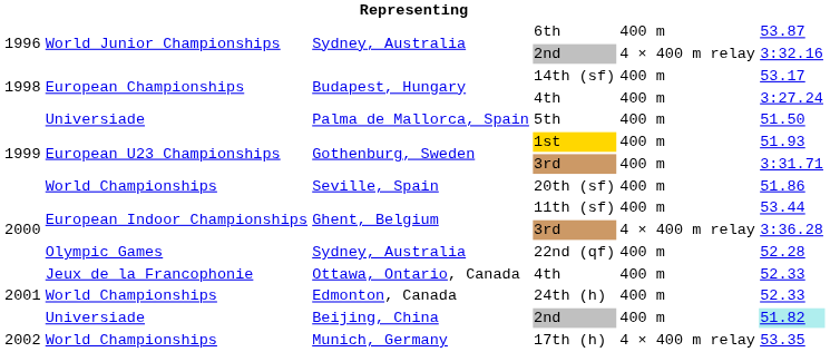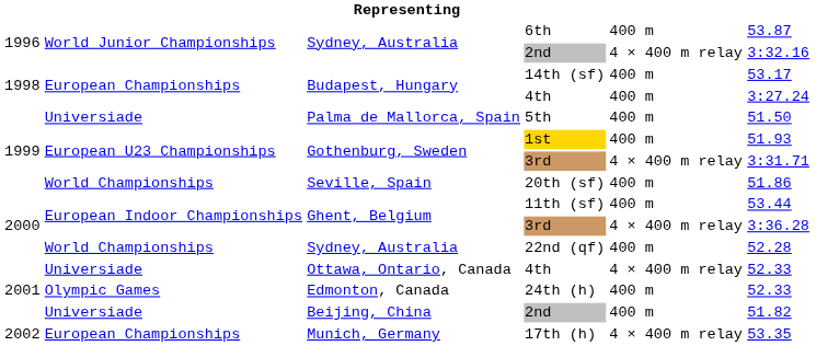Gothenburg, Sweden / 3rd | column 5: 400 m -> 4 × 400 m relay
22nd (qf) | column 2: Olympic Games -> World Championships
Ottawa, Ontario, Canada / 4th | column 2: Jeux de la Francophonie -> Universiade
Ottawa, Ontario, Canada / 4th | column 5: 400 m -> 4 × 400 m relay
24th (h) | column 2: World Championships -> Olympic Games
Beijing, China / 2nd | column 6: paleturquoise background -> no background
17th (h) | column 2: World Championships -> European Championships
